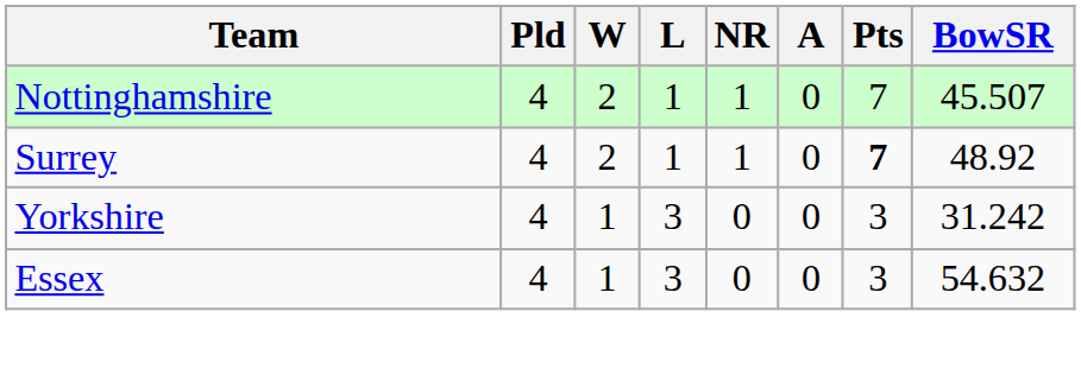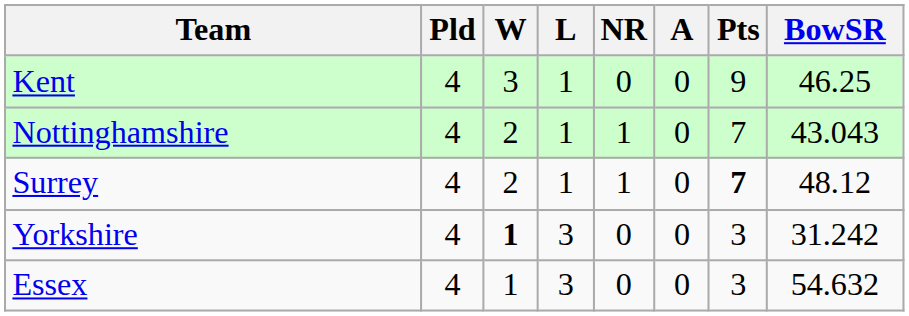+ row: Kent | 4 | 3 | 1 | 0 | 0 | 9 | 46.25
Nottinghamshire | BowSR: 45.507 -> 43.043
Surrey | BowSR: 48.92 -> 48.12
Yorkshire | W: normal -> bold
